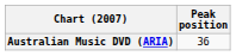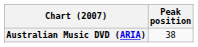Australian Music DVD (ARIA) | Peak position: 36 -> 38
